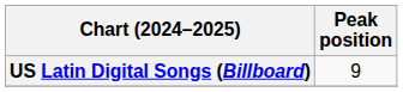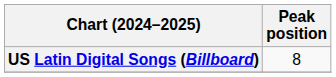US Latin Digital Songs (Billboard) | Peak position: 9 -> 8
